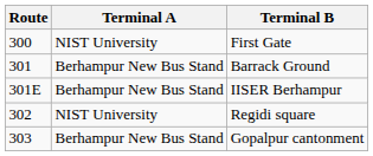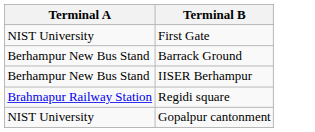- column: Route | 300 | 301 | 301E | 302 | 303
Regidi square | Terminal A: NIST University -> Brahmapur Railway Station
Gopalpur cantonment | Terminal A: Berhampur New Bus Stand -> NIST University
